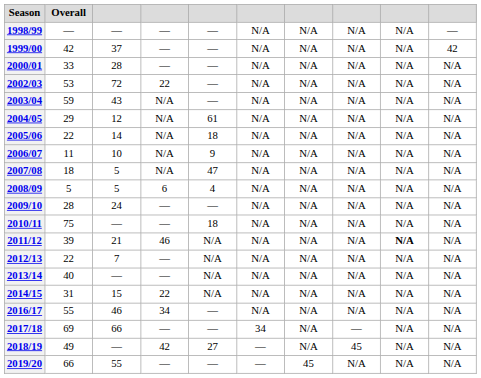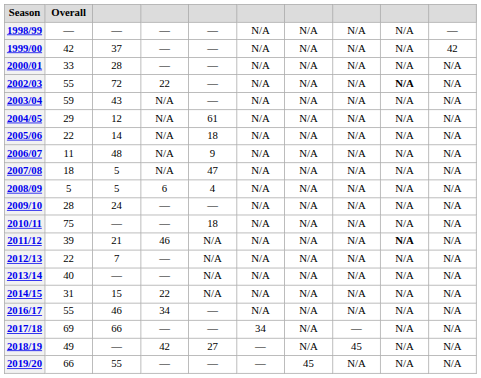2002/03 | Overall: 53 -> 55
2002/03 | column 9: normal -> bold
2006/07 | column 3: 10 -> 48
